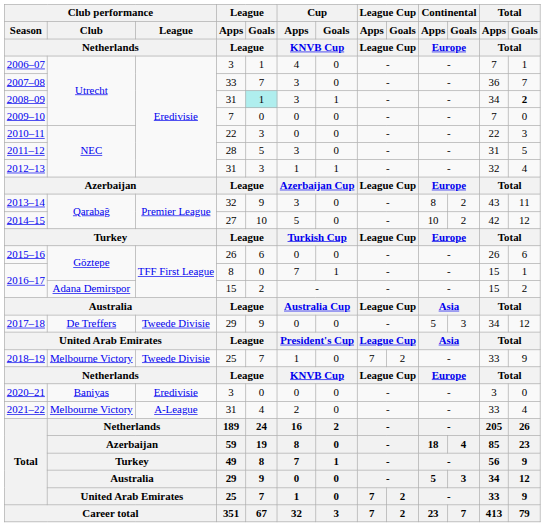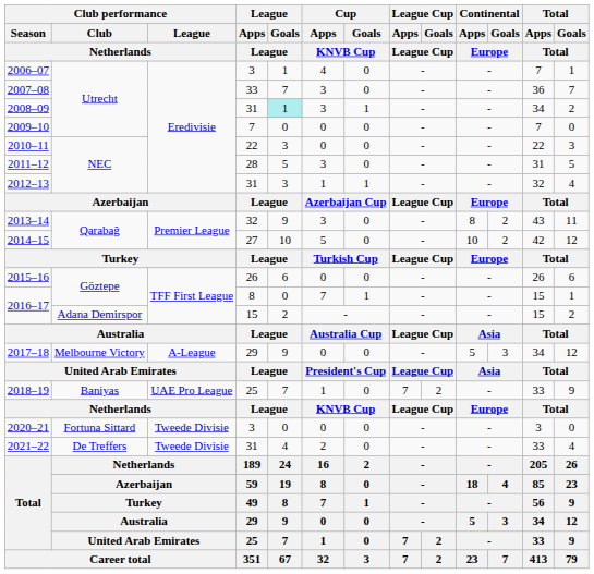2008–09 | Total / Goals / Total: bold -> normal
2017–18 | Club performance / Club / Netherlands: De Treffers -> Melbourne Victory
2017–18 | Club performance / League / Netherlands: Tweede Divisie -> A-League
2018–19 | Club performance / Club / Netherlands: Melbourne Victory -> Baniyas
2018–19 | Club performance / League / Netherlands: Tweede Divisie -> UAE Pro League
2020–21 | Club performance / Club / Netherlands: Baniyas -> Fortuna Sittard
2020–21 | Club performance / League / Netherlands: Eredivisie -> Tweede Divisie
2021–22 | Club performance / Club / Netherlands: Melbourne Victory -> De Treffers
2021–22 | Club performance / League / Netherlands: A-League -> Tweede Divisie
